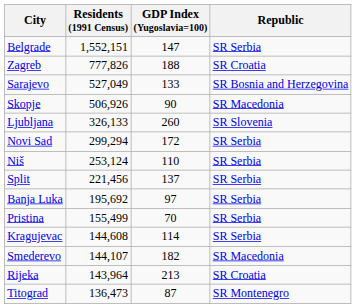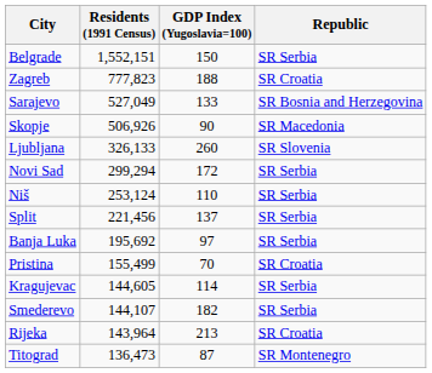Belgrade | GDP Index (Yugoslavia=100): 147 -> 150
Zagreb | Residents (1991 Census): 777,826 -> 777,823
Pristina | Republic: SR Serbia -> SR Croatia
Kragujevac | Residents (1991 Census): 144,608 -> 144,605
Smederevo | Republic: SR Macedonia -> SR Serbia
